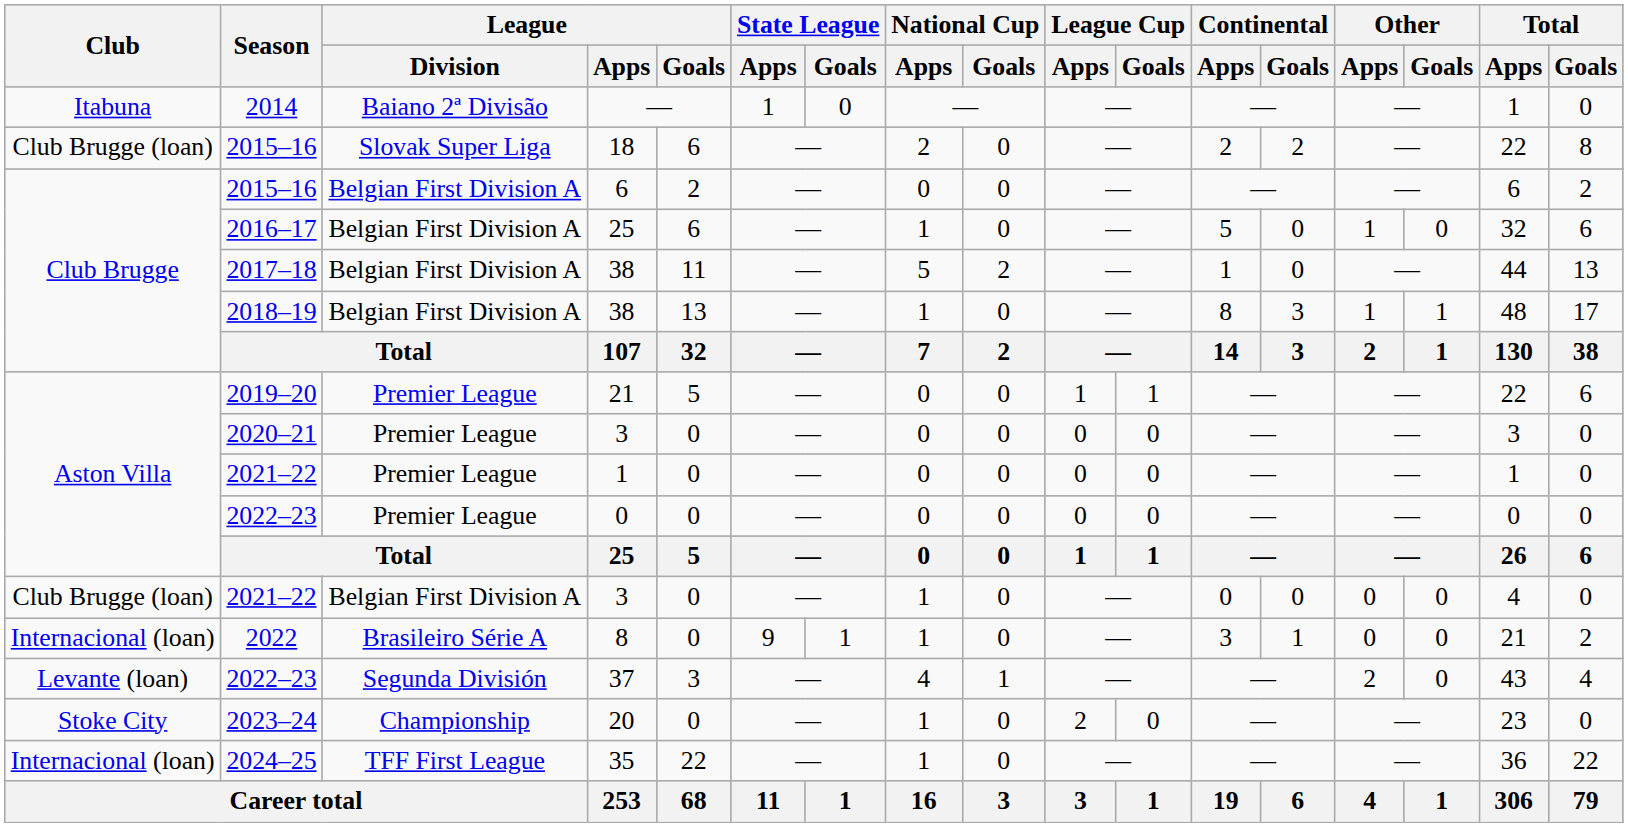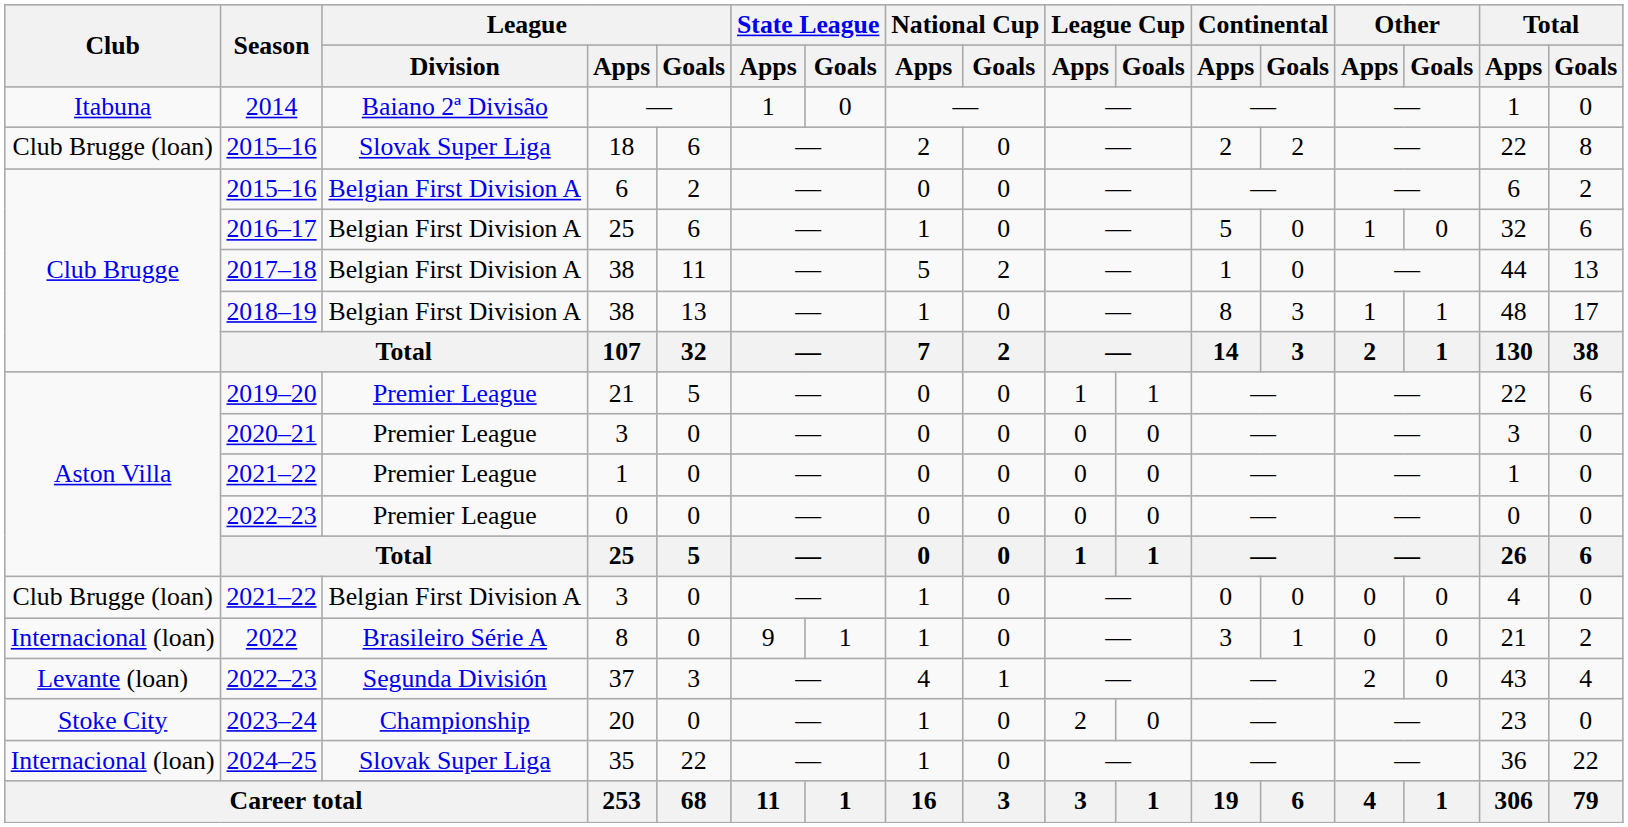35 | League / Division: TFF First League -> Slovak Super Liga
